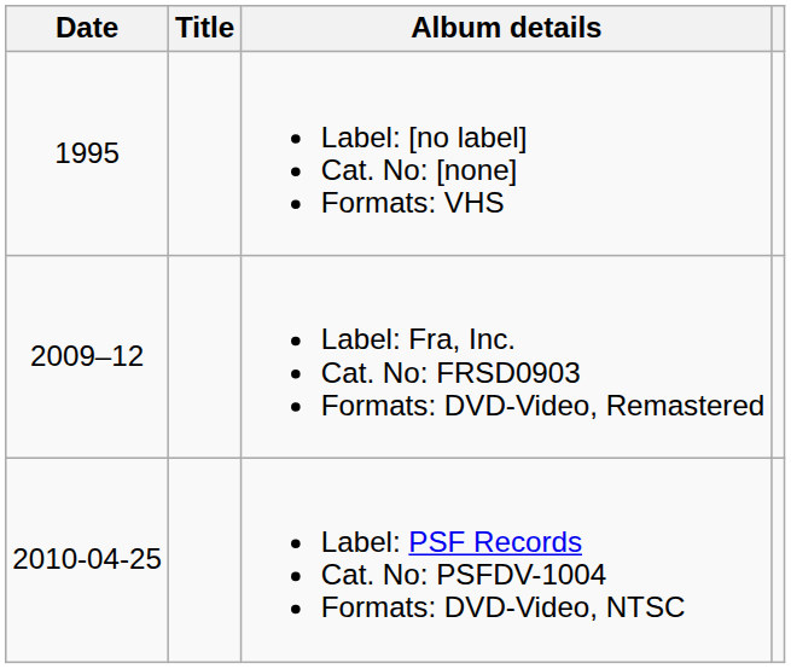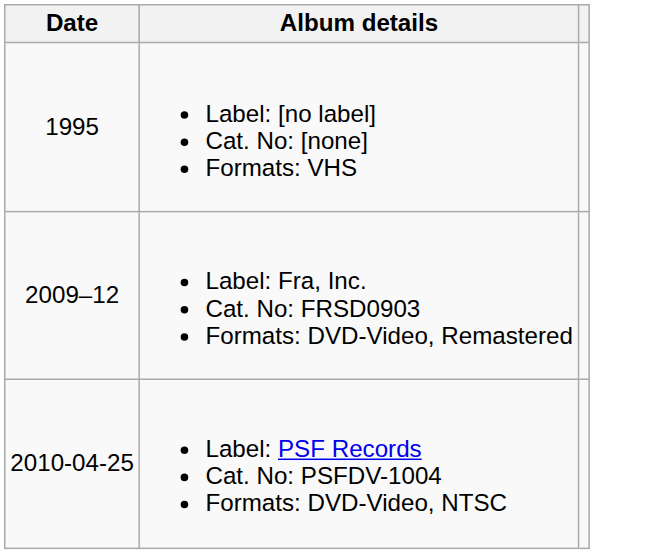- column: Title
